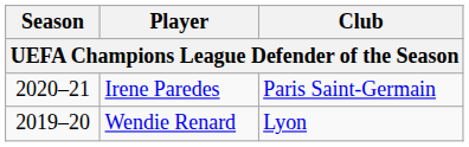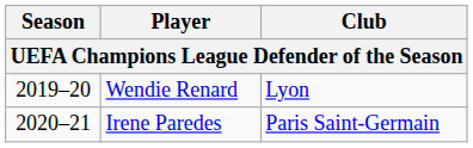rows swapped: Wendie Renard <-> Irene Paredes
